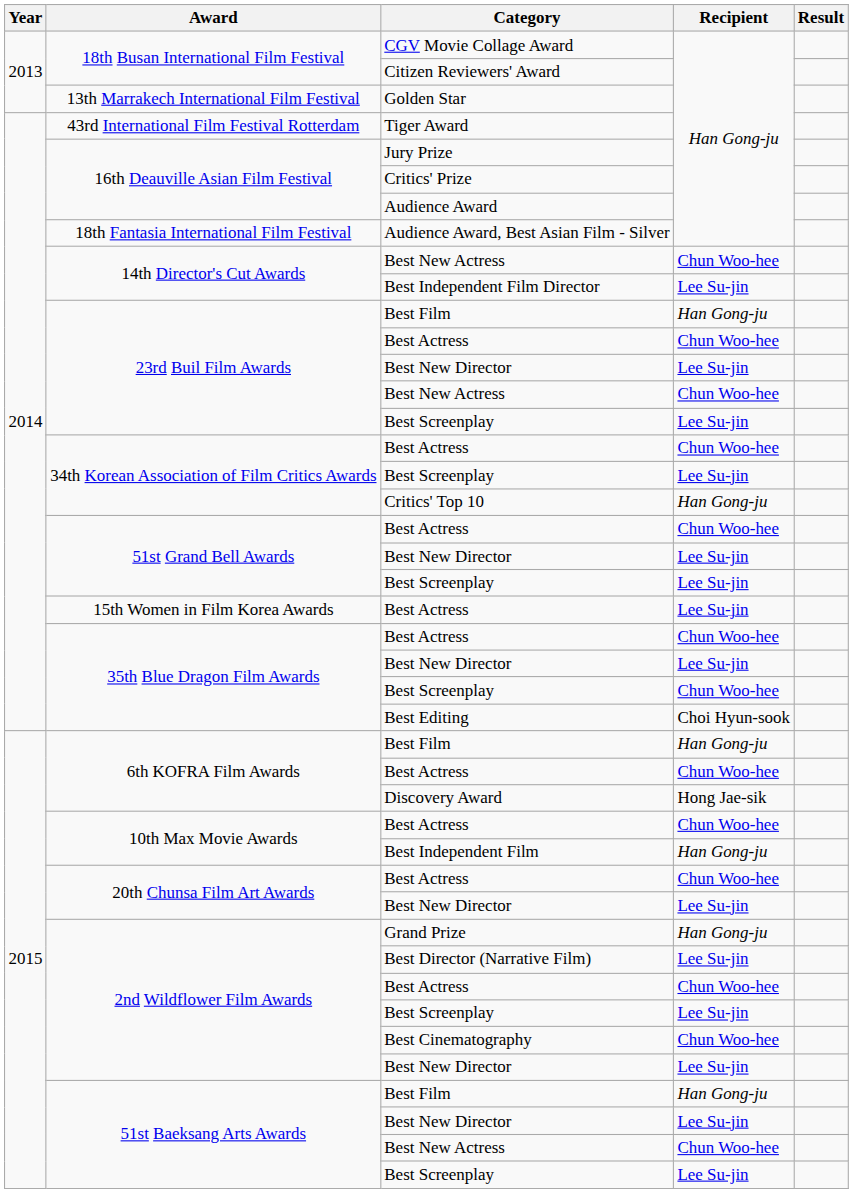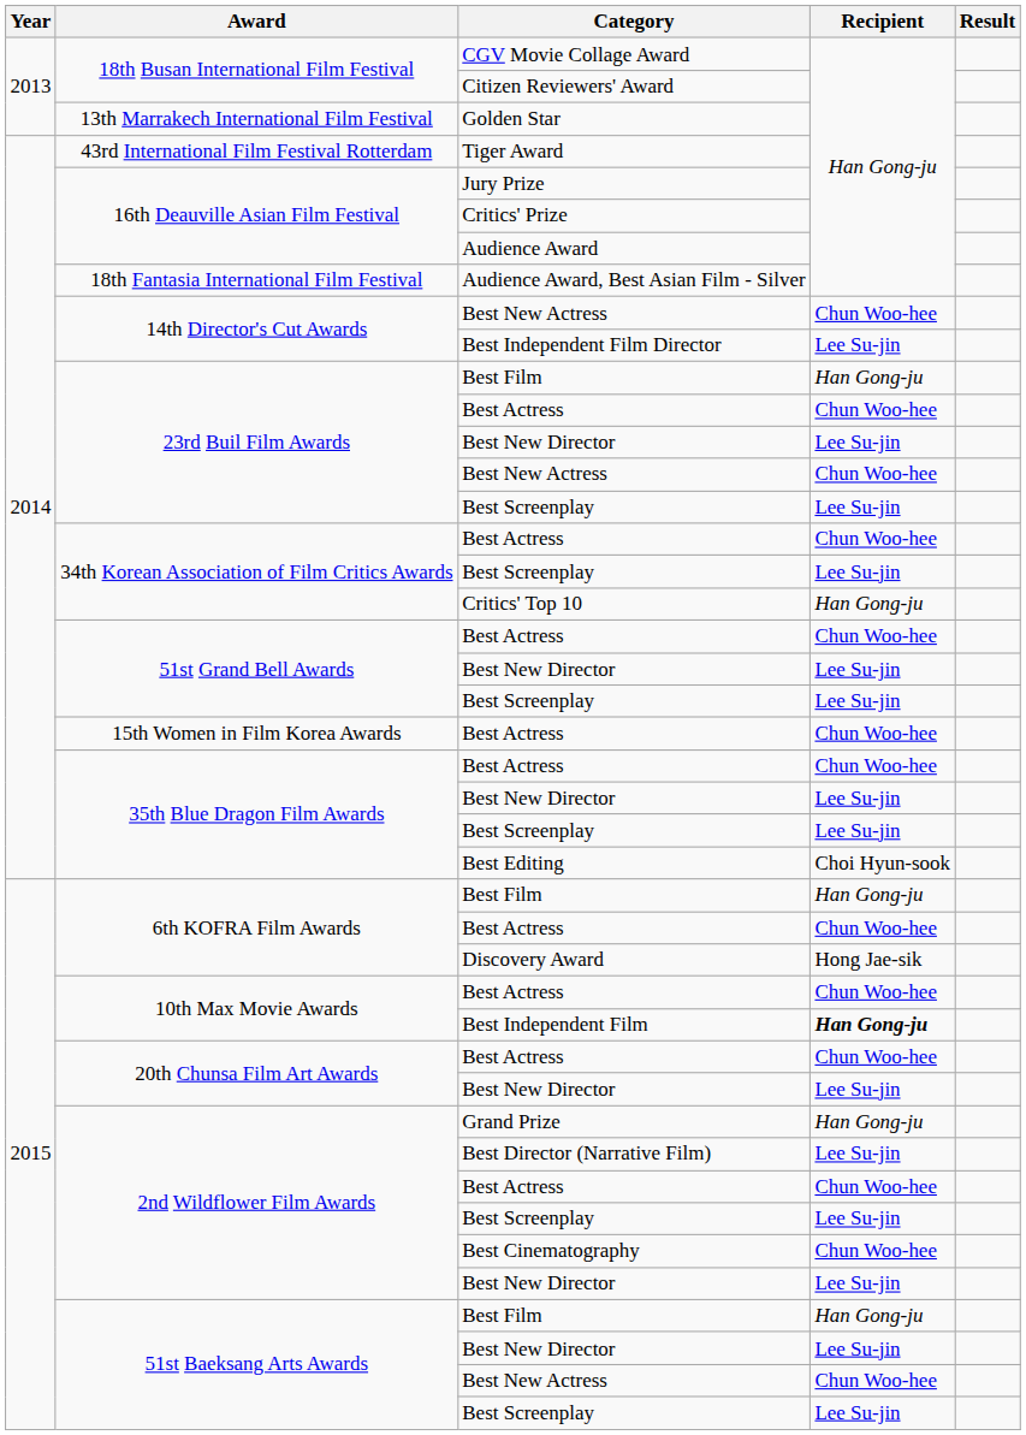15th Women in Film Korea Awards / Best Actress | Recipient: Lee Su-jin -> Chun Woo-hee
35th Blue Dragon Film Awards / Best Screenplay | Recipient: Chun Woo-hee -> Lee Su-jin
Best Independent Film | Recipient: normal -> bold
